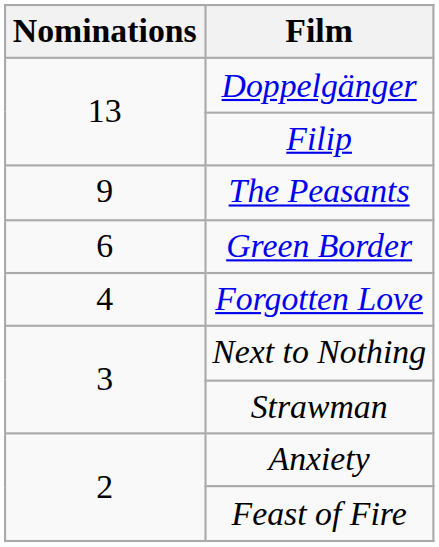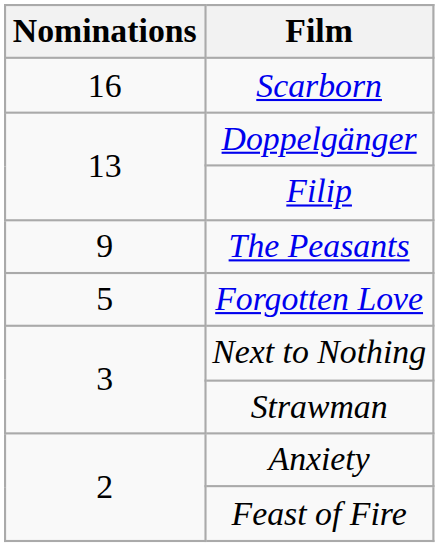+ row: 16 | Scarborn
- row: 6 | Green Border
Forgotten Love | Nominations: 4 -> 5
